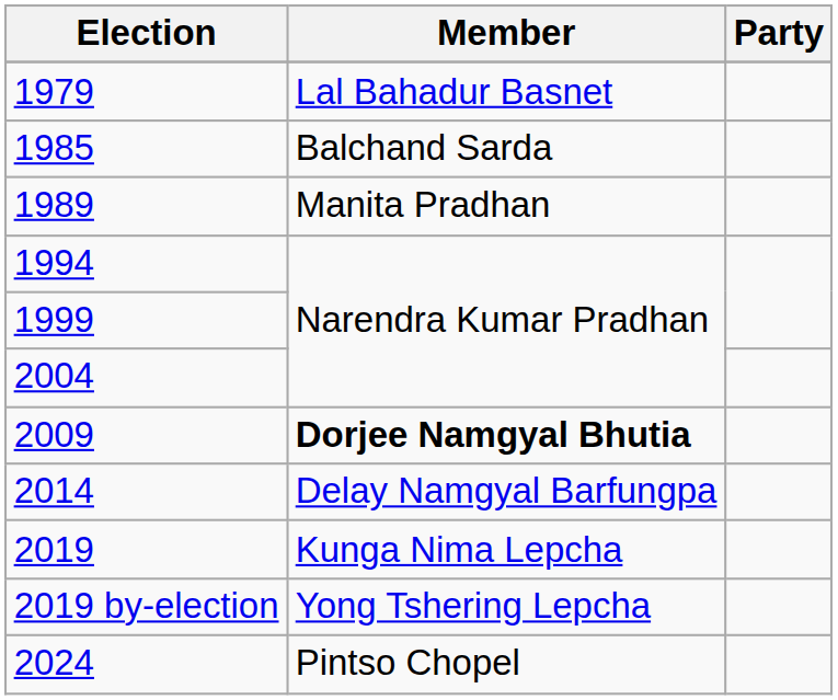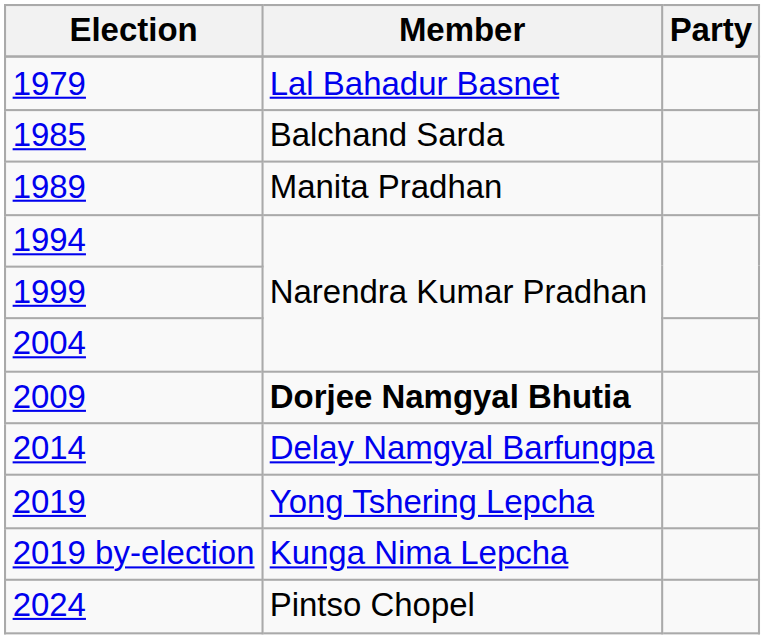2019 | Member: Kunga Nima Lepcha -> Yong Tshering Lepcha
2019 by-election | Member: Yong Tshering Lepcha -> Kunga Nima Lepcha
